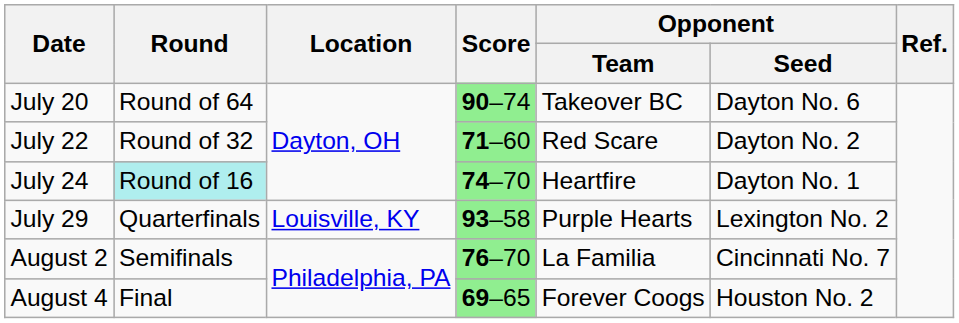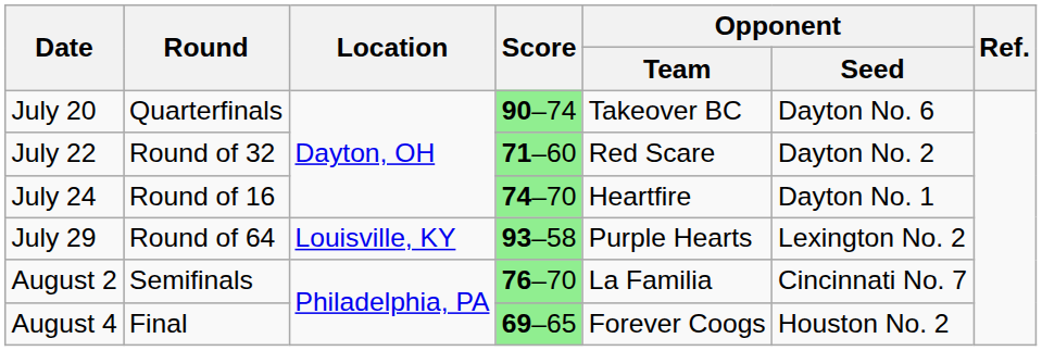July 20 | Round: Round of 64 -> Quarterfinals
July 24 | Round: paleturquoise background -> no background
July 29 | Round: Quarterfinals -> Round of 64
